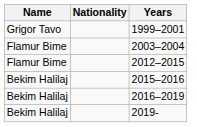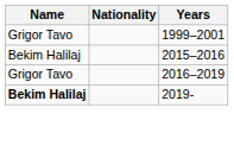- row: Flamur Bime | 2003–2004
- row: Flamur Bime | 2012–2015
2016–2019 | Name: Bekim Halilaj -> Grigor Tavo
2019- | Name: normal -> bold
